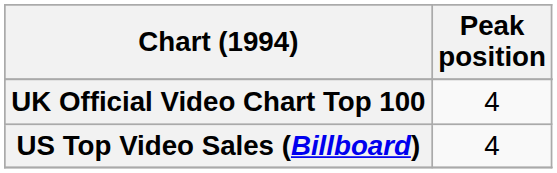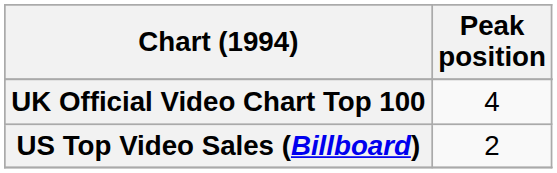US Top Video Sales (Billboard) | Peak position: 4 -> 2
